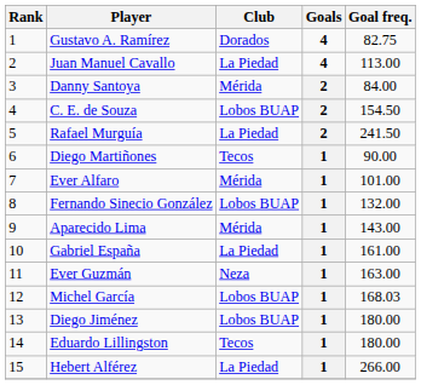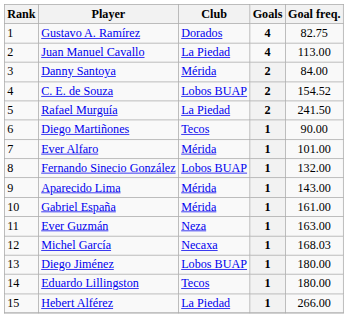C. E. de Souza | Goal freq.: 154.50 -> 154.52
Gabriel España | Club: La Piedad -> Mérida
Michel García | Club: Lobos BUAP -> Necaxa
